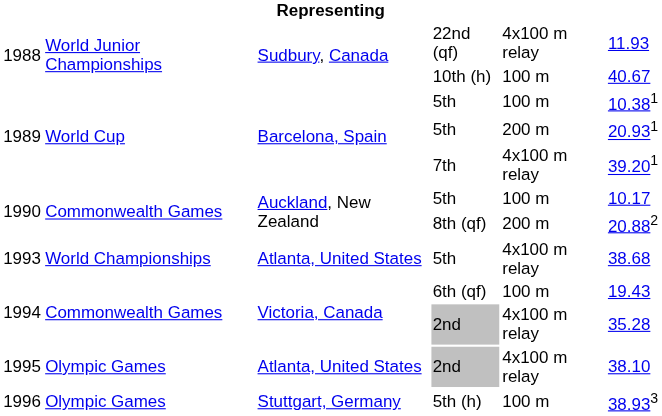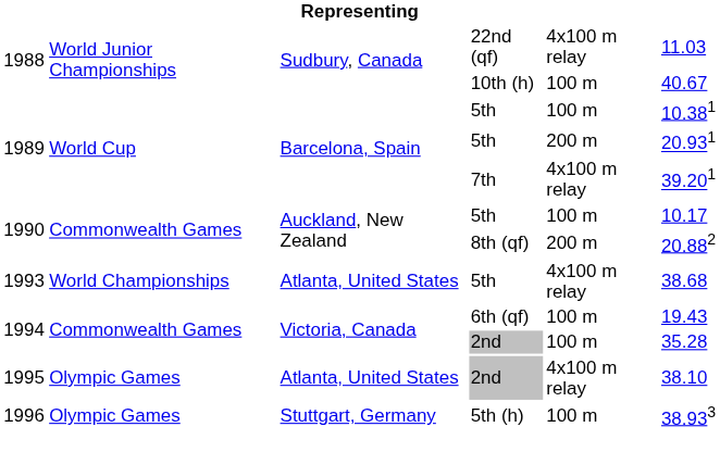22nd (qf) | column 6: 11.93 -> 11.03
1994 / 2nd | column 5: 4x100 m relay -> 100 m
